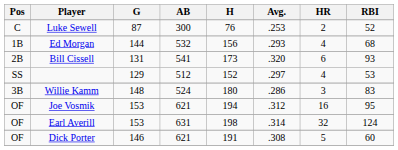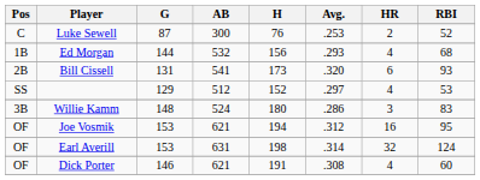Dick Porter | HR: 5 -> 4
